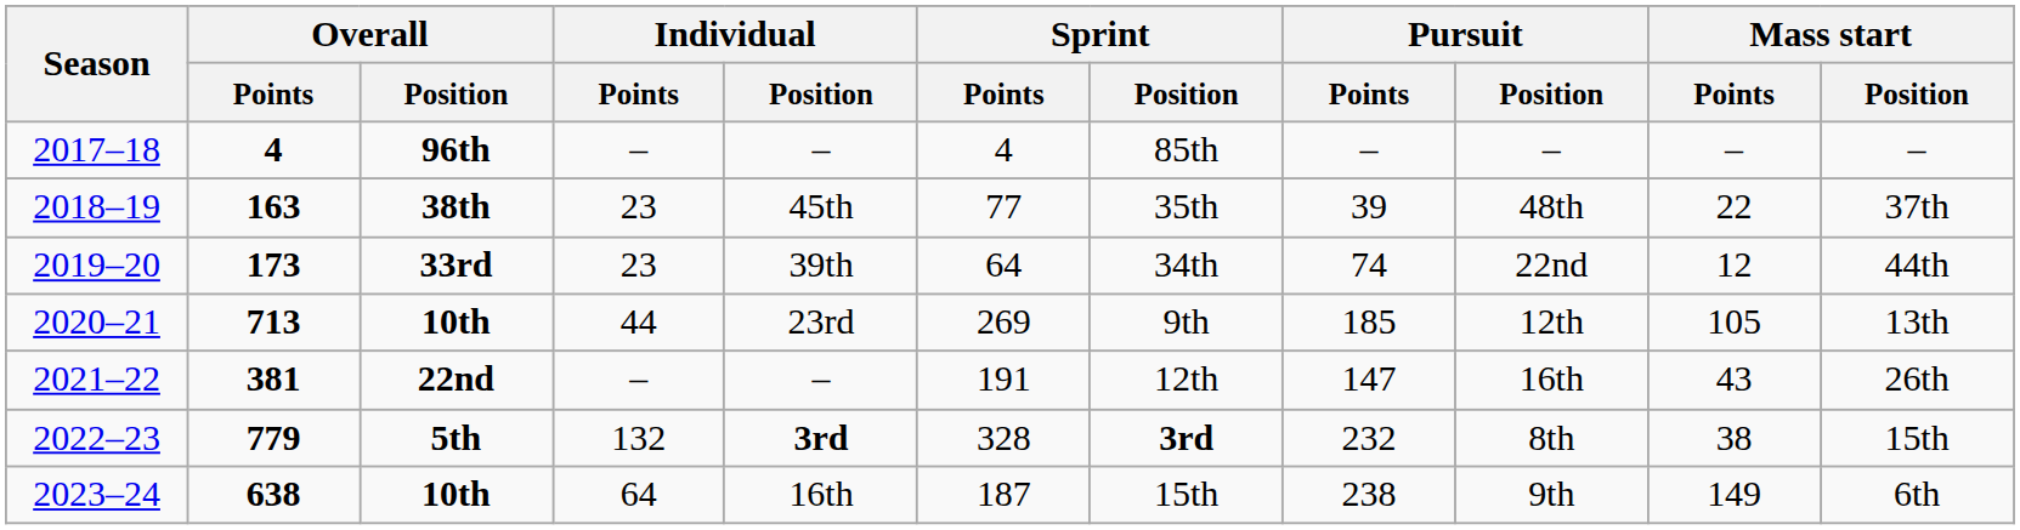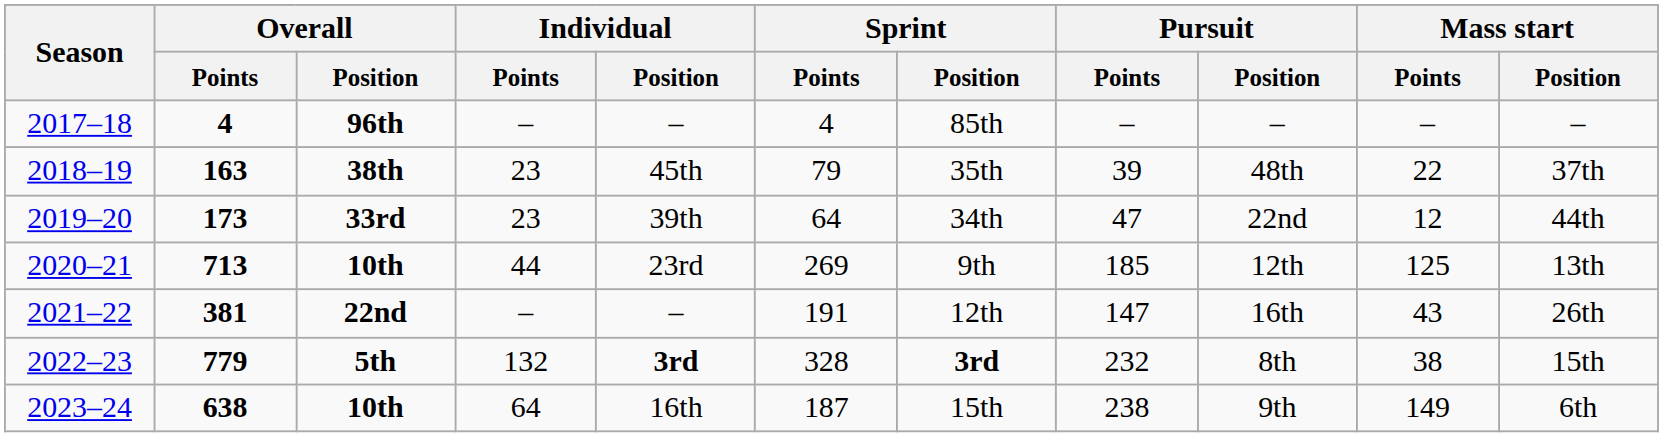2018–19 | Sprint / Points: 77 -> 79
2019–20 | Pursuit / Points: 74 -> 47
2020–21 | Mass start / Points: 105 -> 125
